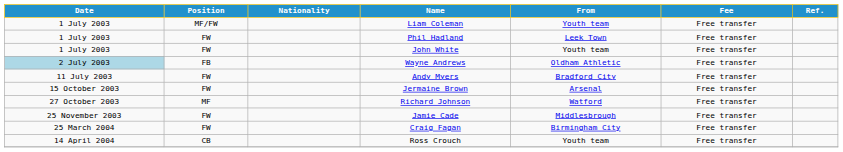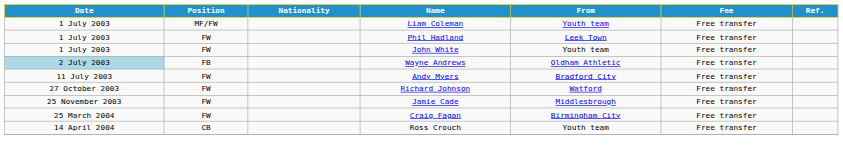- row: 15 October 2003 | FW | Jermaine Brown | Arsenal | Free transfer
Richard Johnson | Position: MF -> FW
